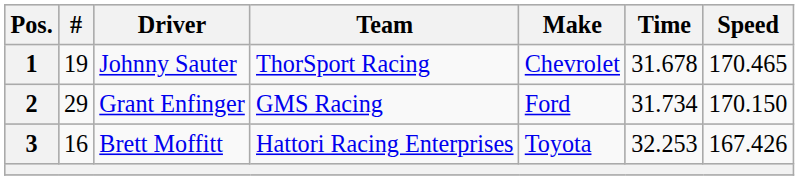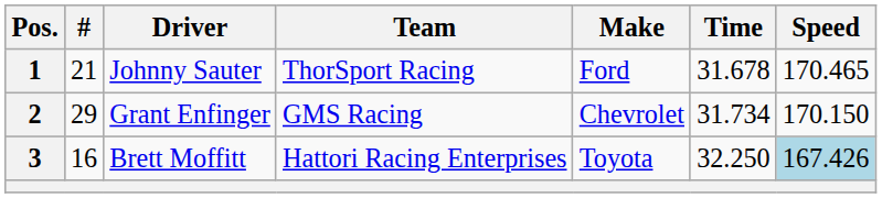1 | #: 19 -> 21
1 | Make: Chevrolet -> Ford
2 | Make: Ford -> Chevrolet
3 | Time: 32.253 -> 32.250
3 | Speed: no background -> lightblue background
